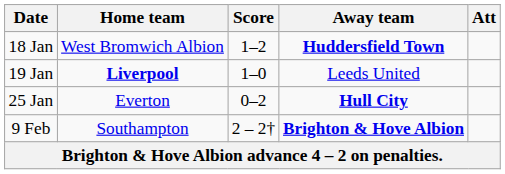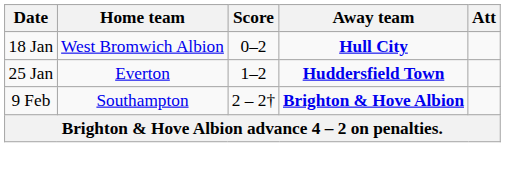18 Jan | Score: 1–2 -> 0–2
18 Jan | Away team: Huddersfield Town -> Hull City
- row: 19 Jan | Liverpool | 1–0 | Leeds United
25 Jan | Score: 0–2 -> 1–2
25 Jan | Away team: Hull City -> Huddersfield Town
